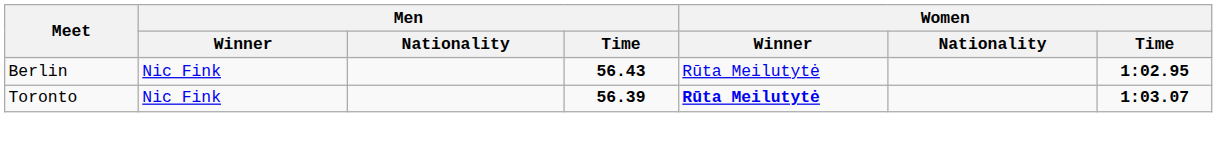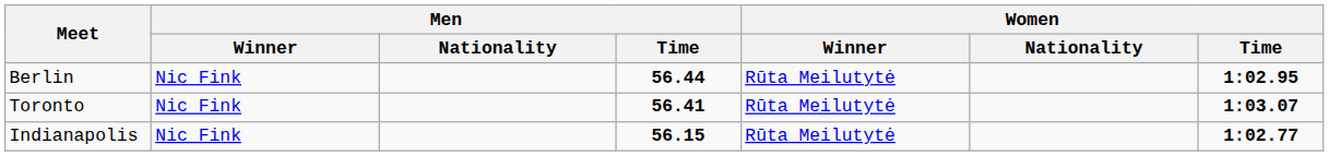Berlin | Men / Time: 56.43 -> 56.44
Toronto | Men / Time: 56.39 -> 56.41
Toronto | Women / Winner: bold -> normal
+ row: Indianapolis | Nic Fink | 56.15 | Rūta Meilutytė | 1:02.77
